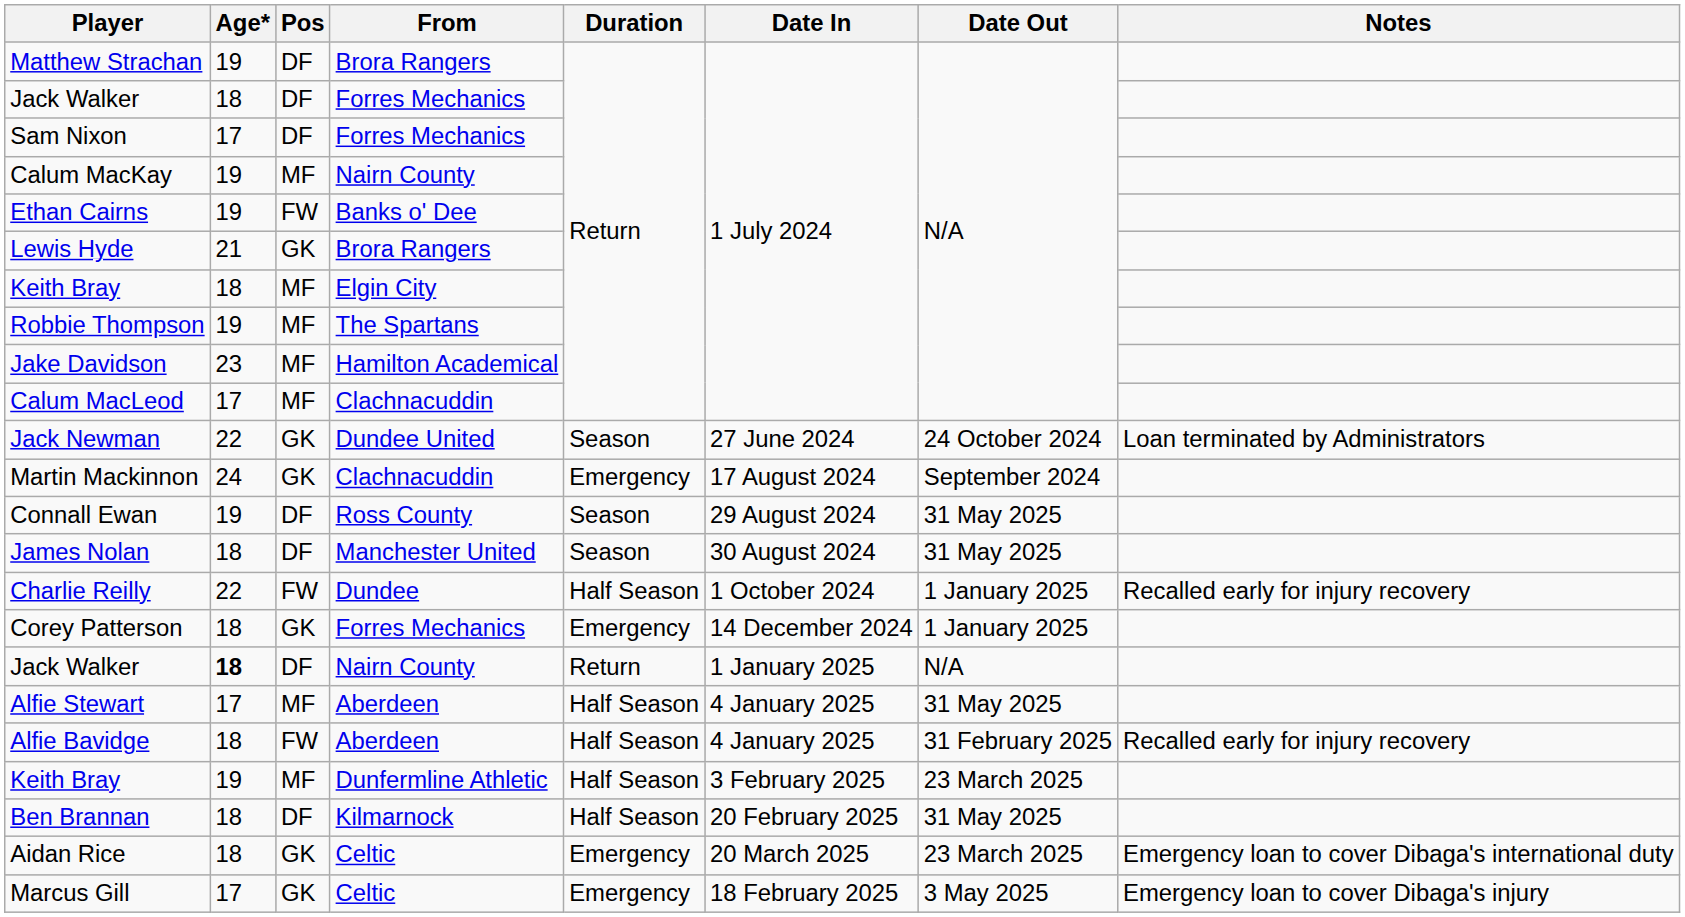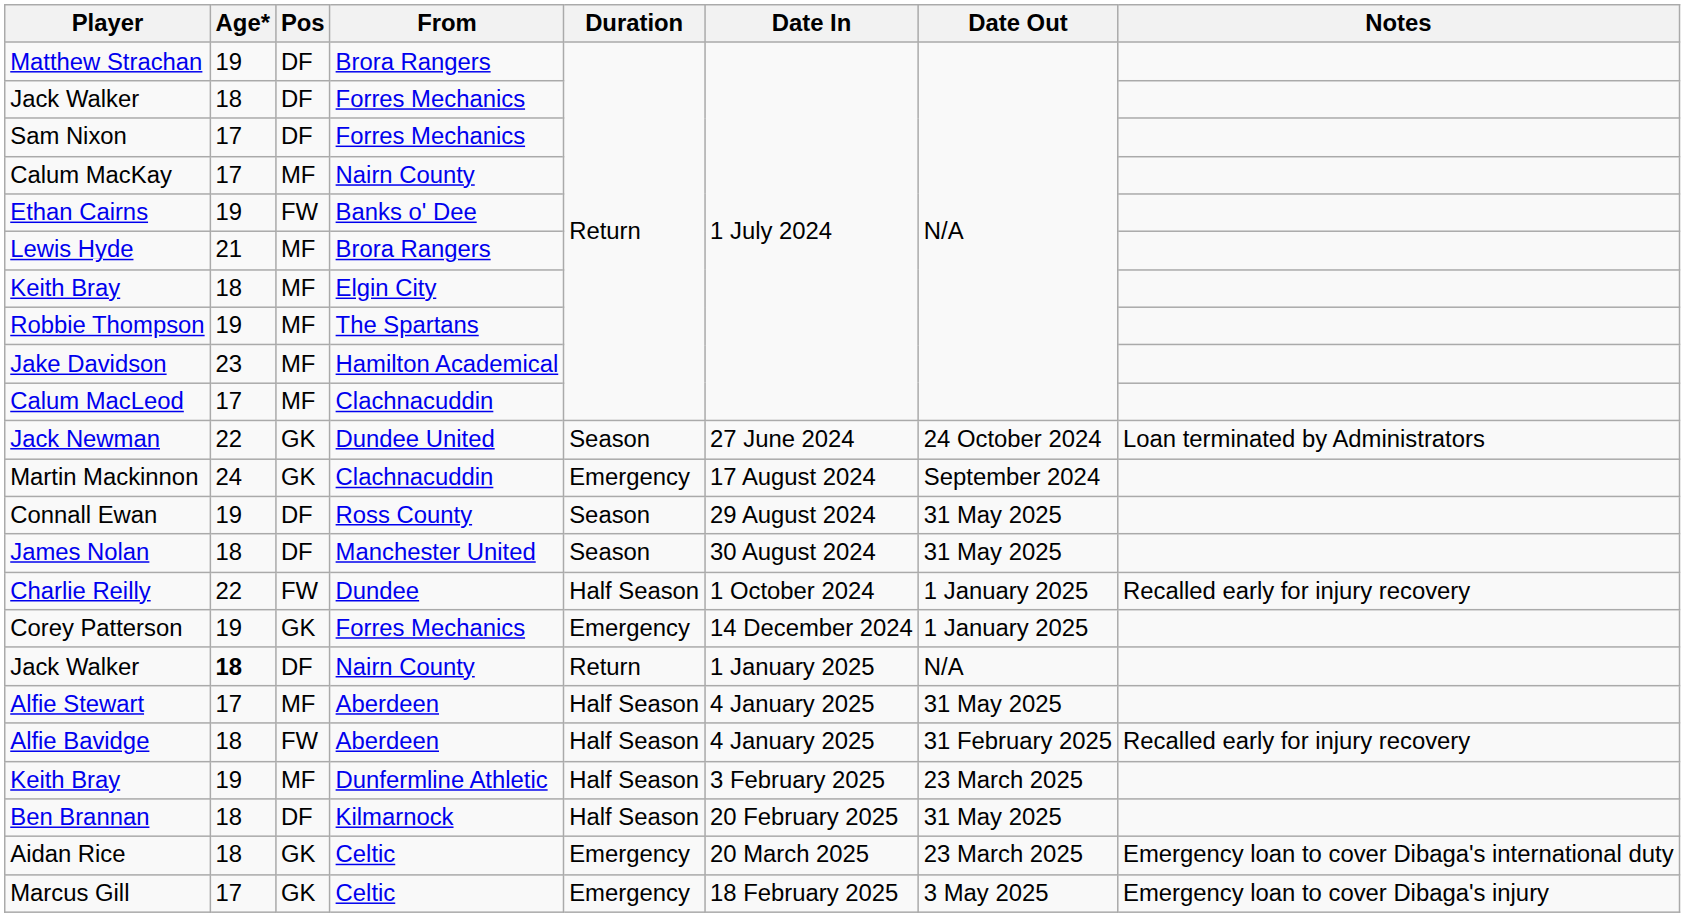Calum MacKay | Age*: 19 -> 17
Lewis Hyde | Pos: GK -> MF
Corey Patterson | Age*: 18 -> 19
